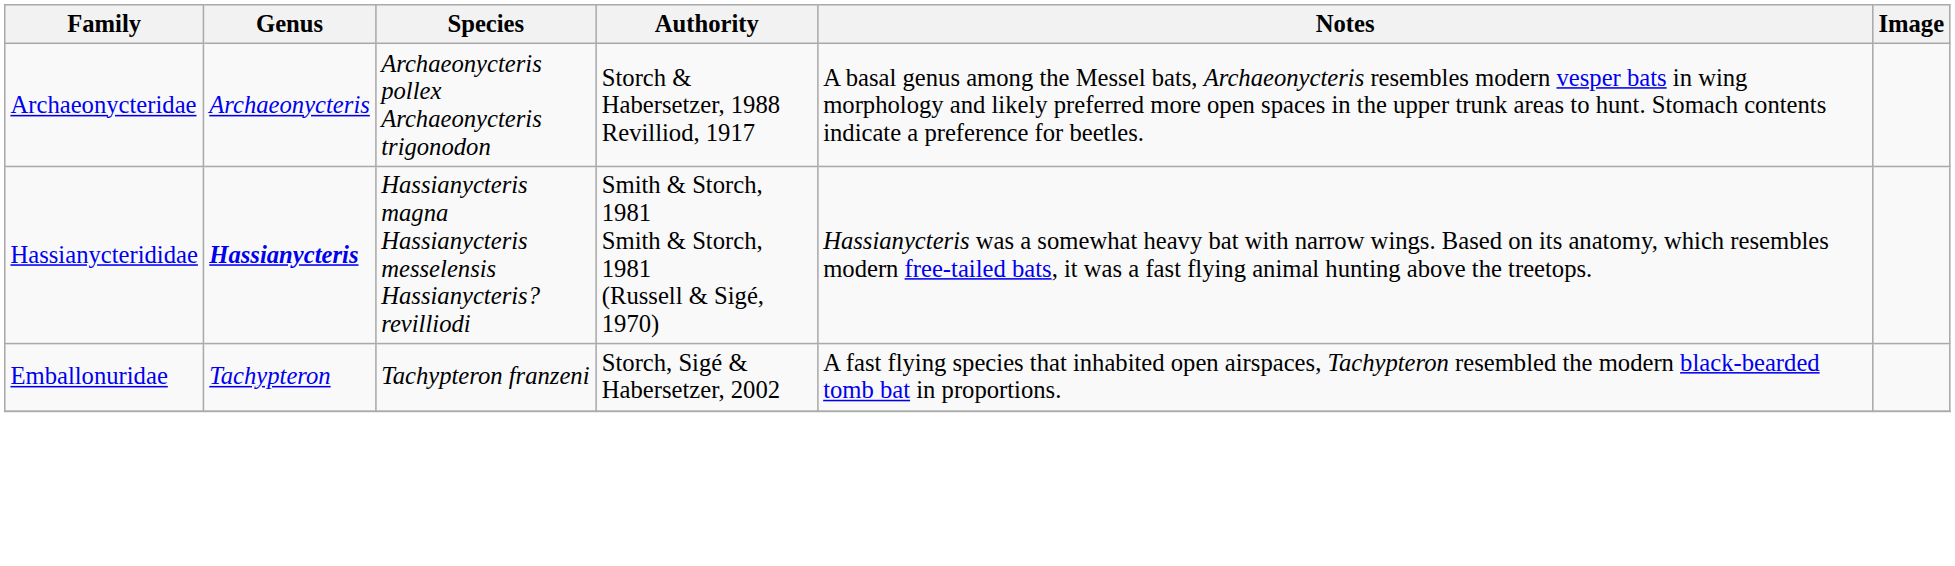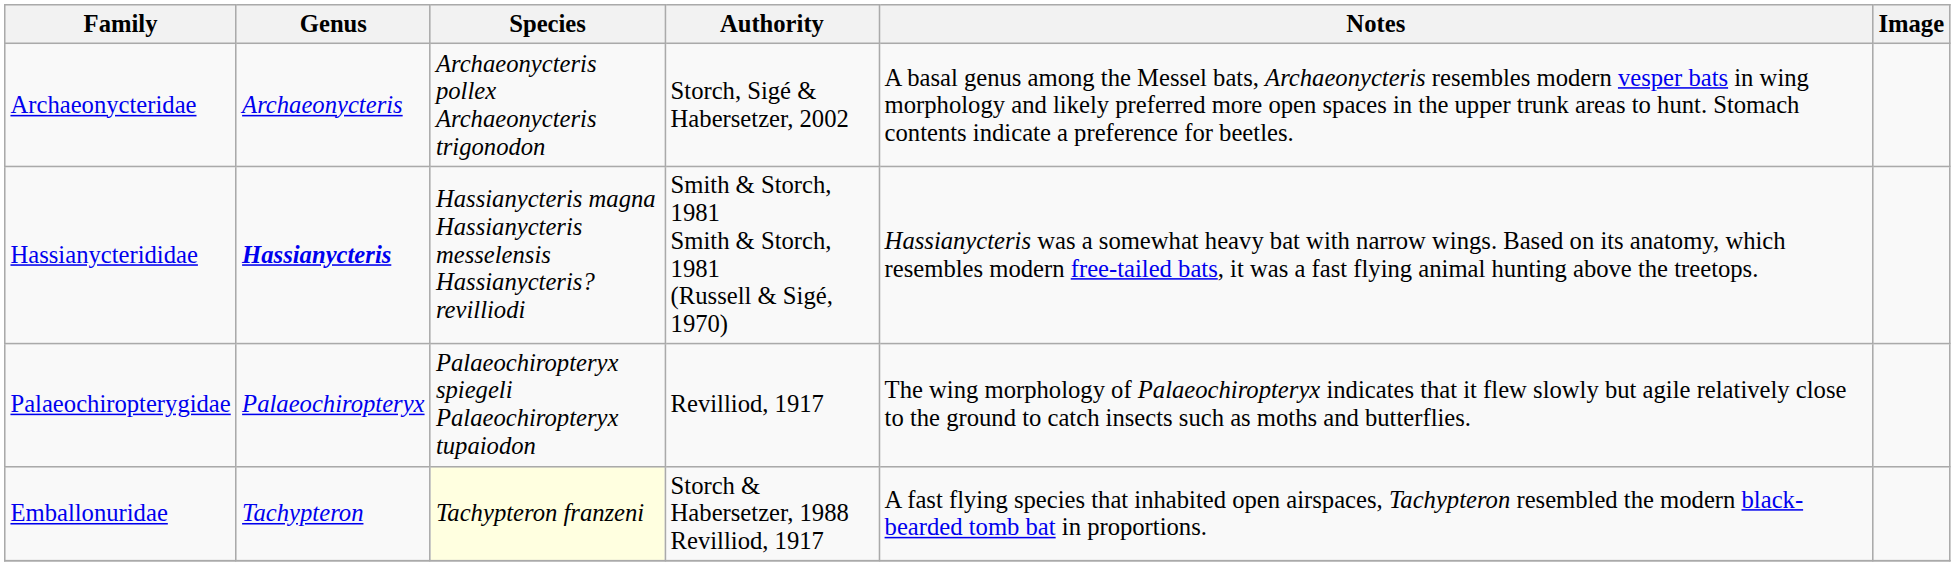Archaeonycteridae | Authority: Storch & Habersetzer, 1988 Revilliod, 1917 -> Storch, Sigé & Habersetzer, 2002
+ row: Palaeochiropterygidae | Palaeochiropteryx | Palaeochiropteryx spiegeli Palaeochiropteryx tupaiodon | Revilliod, 1917 | The wing morphology of Palaeochiropteryx indicates that it flew slowly but agile relatively close to the ground to catch insects such as moths and butterflies.
Emballonuridae | Species: no background -> lightyellow background
Emballonuridae | Authority: Storch, Sigé & Habersetzer, 2002 -> Storch & Habersetzer, 1988 Revilliod, 1917
